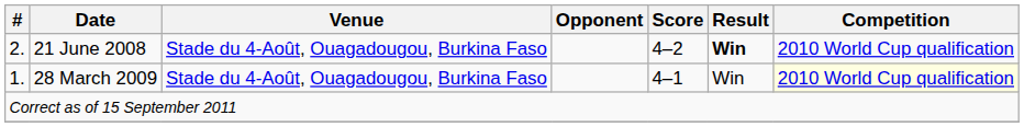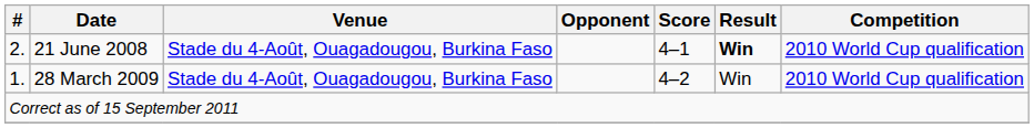21 June 2008 | Score: 4–2 -> 4–1
28 March 2009 | Score: 4–1 -> 4–2
28 March 2009 | Competition: lightyellow background -> no background
